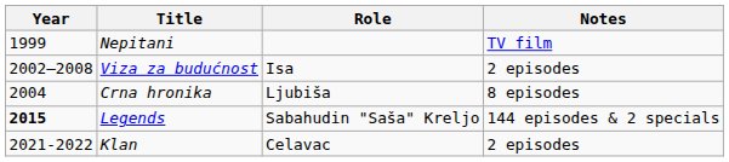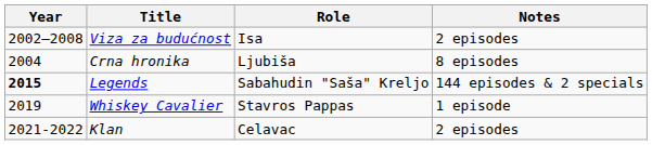- row: 1999 | Nepitani | TV film
+ row: 2019 | Whiskey Cavalier | Stavros Pappas | 1 episode
